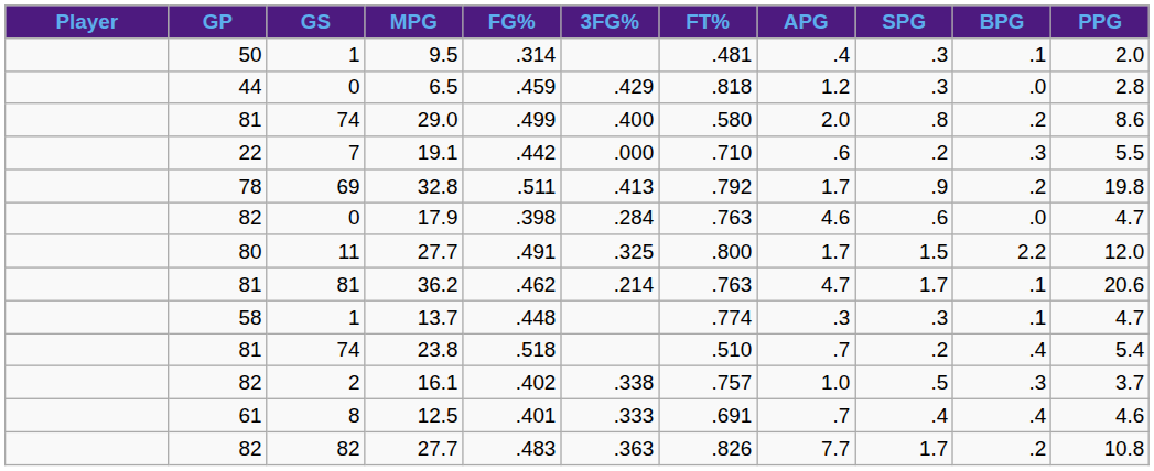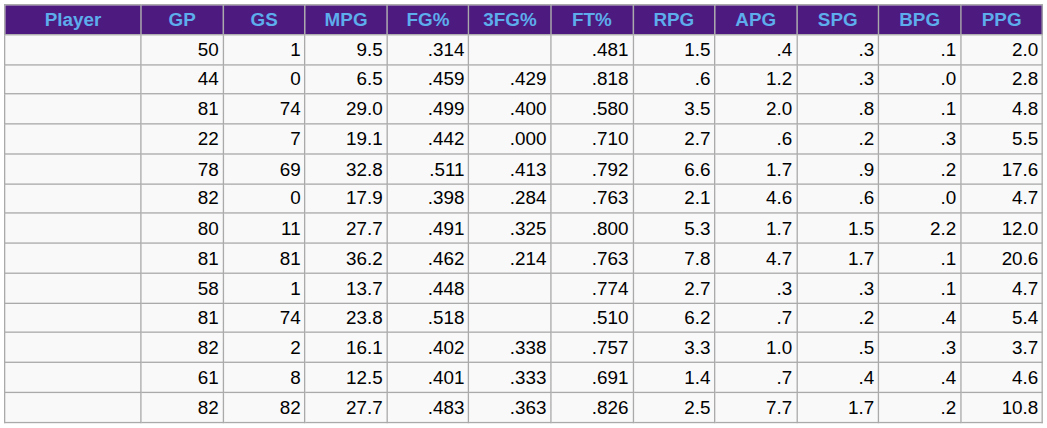+ column: RPG | 1.5 | .6 | 3.5 | 2.7 | 6.6 | 2.1 | 5.3 | 7.8 | 2.7 | 6.2 | 3.3 | 1.4 | 2.5
29.0 | BPG: .2 -> .1
29.0 | PPG: 8.6 -> 4.8
32.8 | PPG: 19.8 -> 17.6
